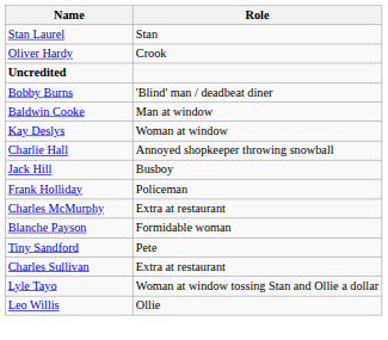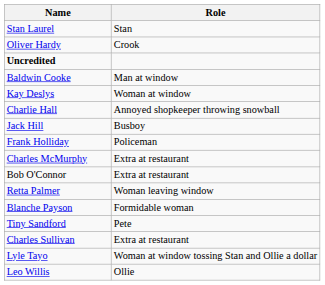- row: Bobby Burns | 'Blind' man / deadbeat diner
+ row: Bob O'Connor | Extra at restaurant
+ row: Retta Palmer | Woman leaving window
